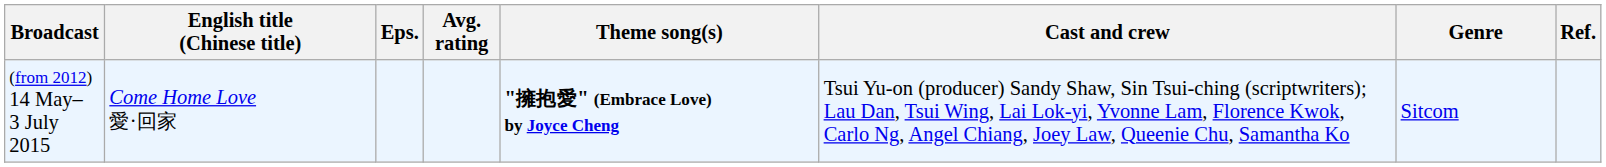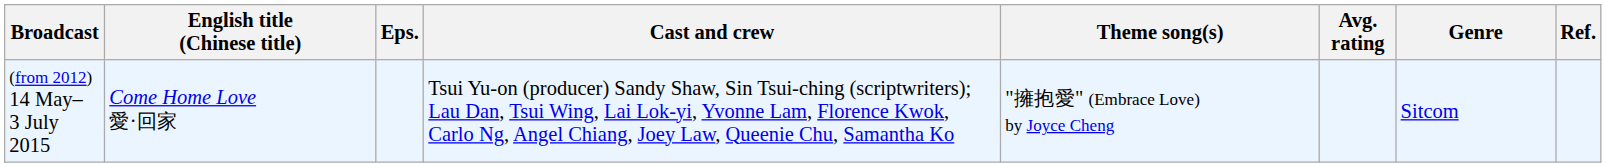columns swapped: Cast and crew <-> Avg. rating
(from 2012) 14 May– 3 July 2015 | Theme song(s): bold -> normal
